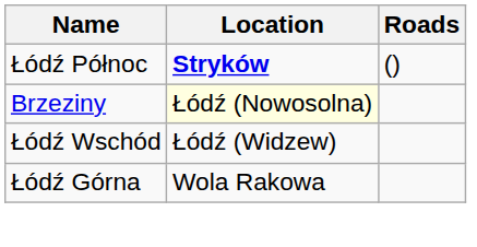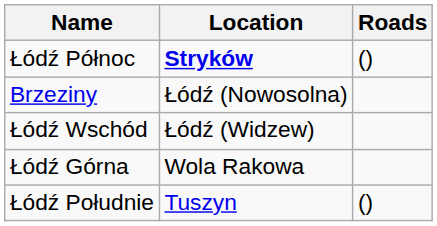Brzeziny | Location: lightyellow background -> no background
+ row: Łódź Południe | Tuszyn | ()
